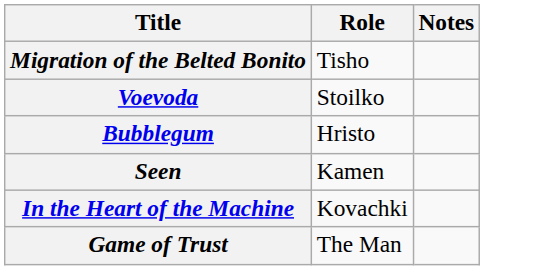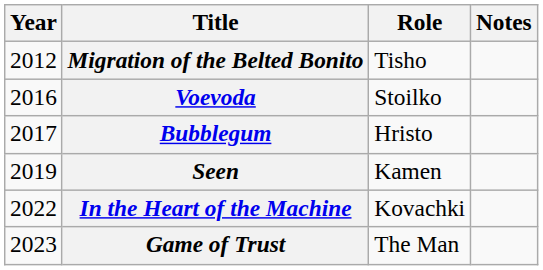+ column: Year | 2012 | 2016 | 2017 | 2019 | 2022 | 2023
